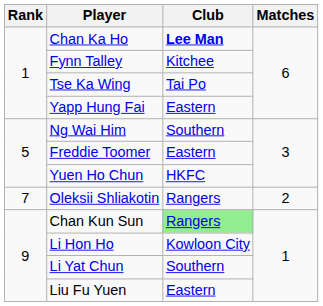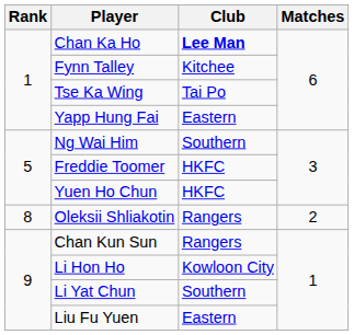Freddie Toomer | Club: Eastern -> HKFC
Oleksii Shliakotin | Rank: 7 -> 8
Chan Kun Sun | Club: lightgreen background -> no background
